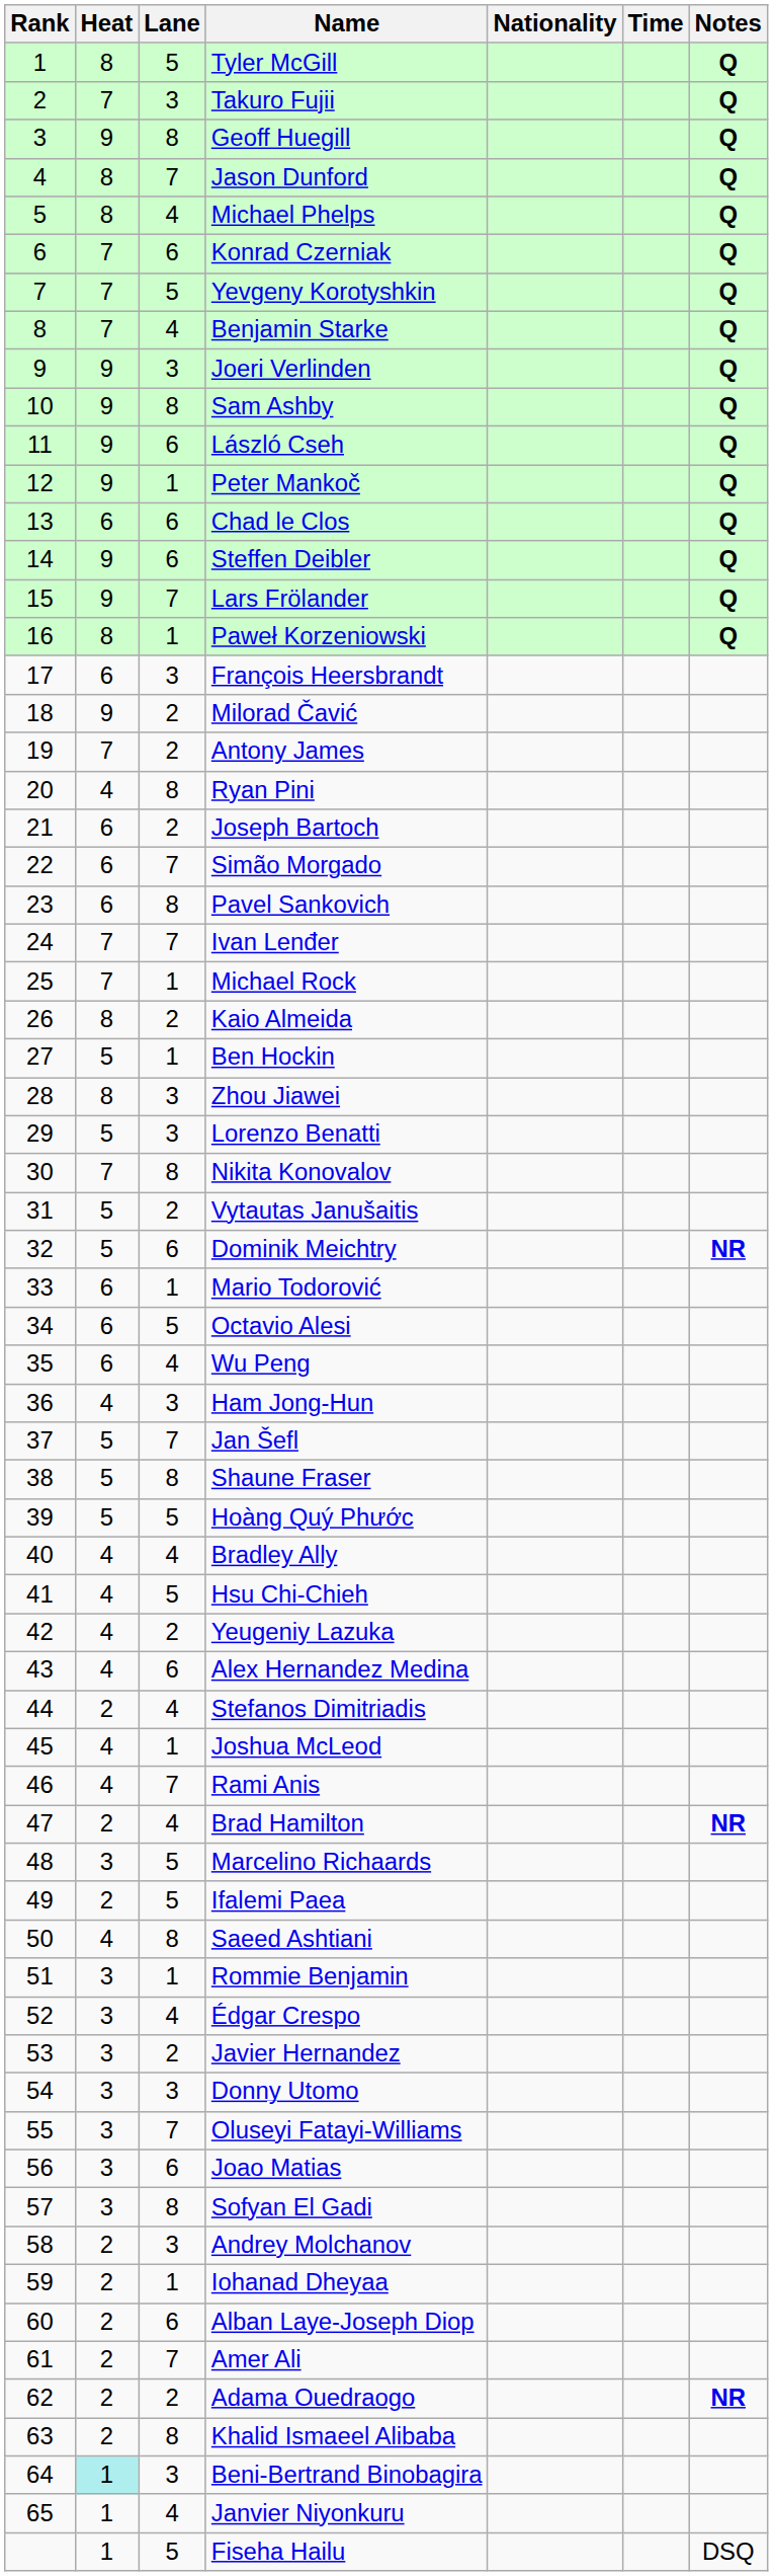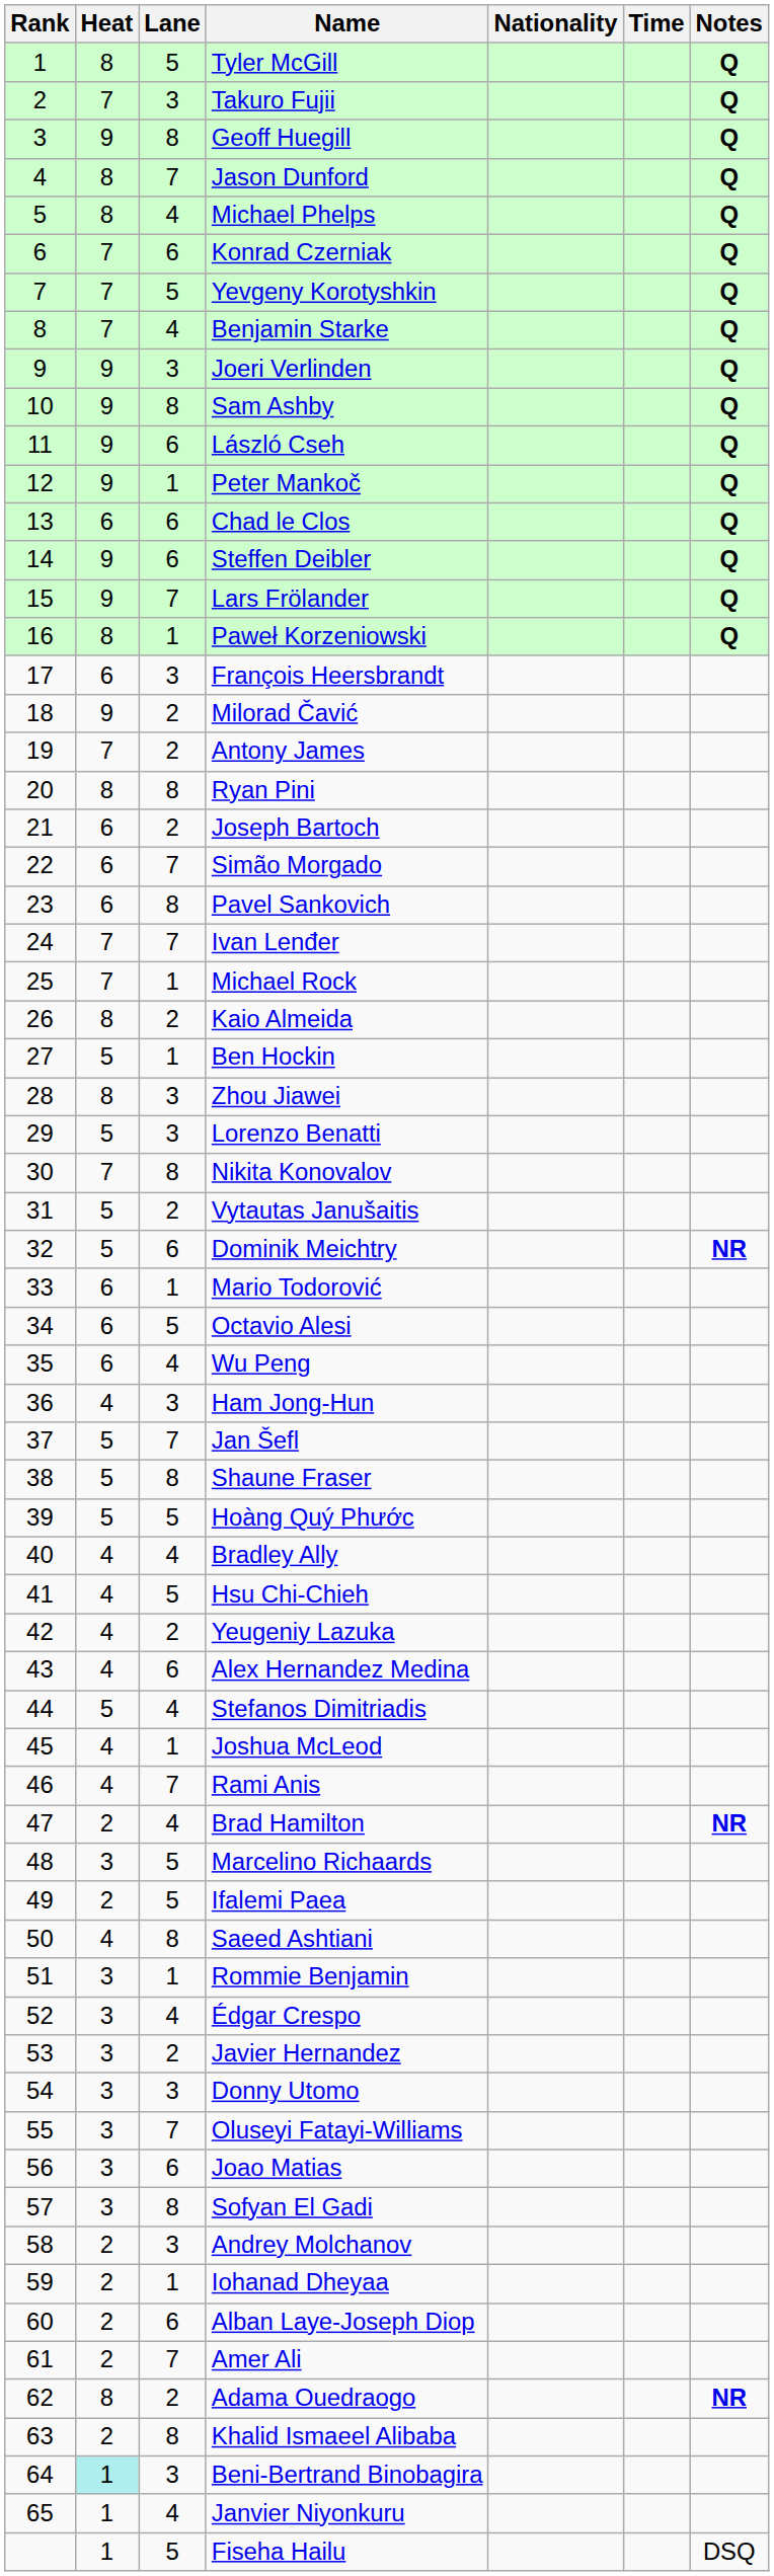Ryan Pini | Heat: 4 -> 8
Stefanos Dimitriadis | Heat: 2 -> 5
Adama Ouedraogo | Heat: 2 -> 8
